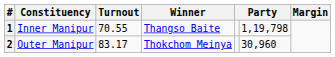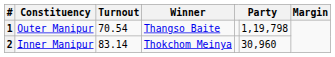1 | Constituency: Inner Manipur -> Outer Manipur
1 | Turnout: 70.55 -> 70.54
2 | Constituency: Outer Manipur -> Inner Manipur
2 | Turnout: 83.17 -> 83.14
